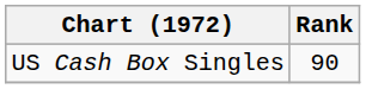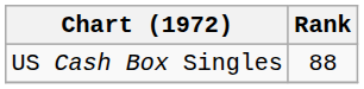US Cash Box Singles | Rank: 90 -> 88
